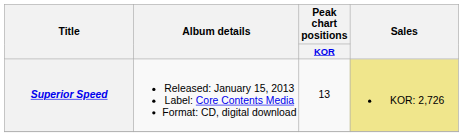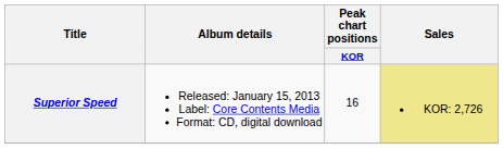Superior Speed | Peak chart positions / KOR: 13 -> 16
